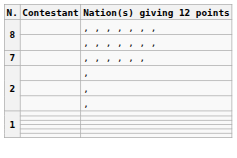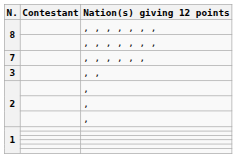+ row: 3 | , ,
